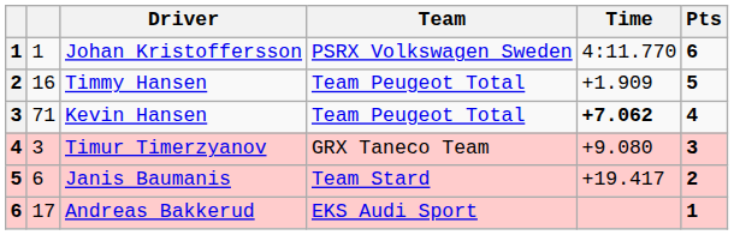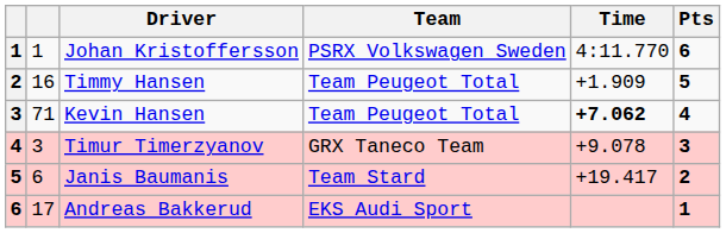Timur Timerzyanov | Time: +9.080 -> +9.078
